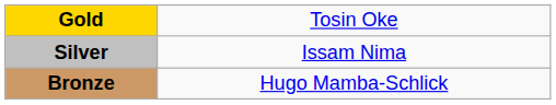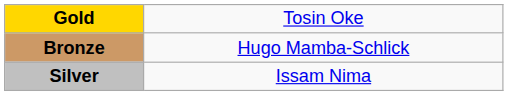rows swapped: Silver <-> Bronze
